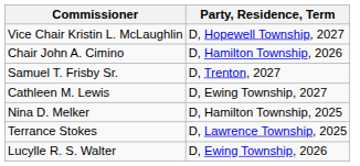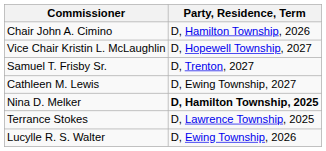rows swapped: Chair John A. Cimino <-> Vice Chair Kristin L. McLaughlin
Nina D. Melker | Party, Residence, Term: normal -> bold
